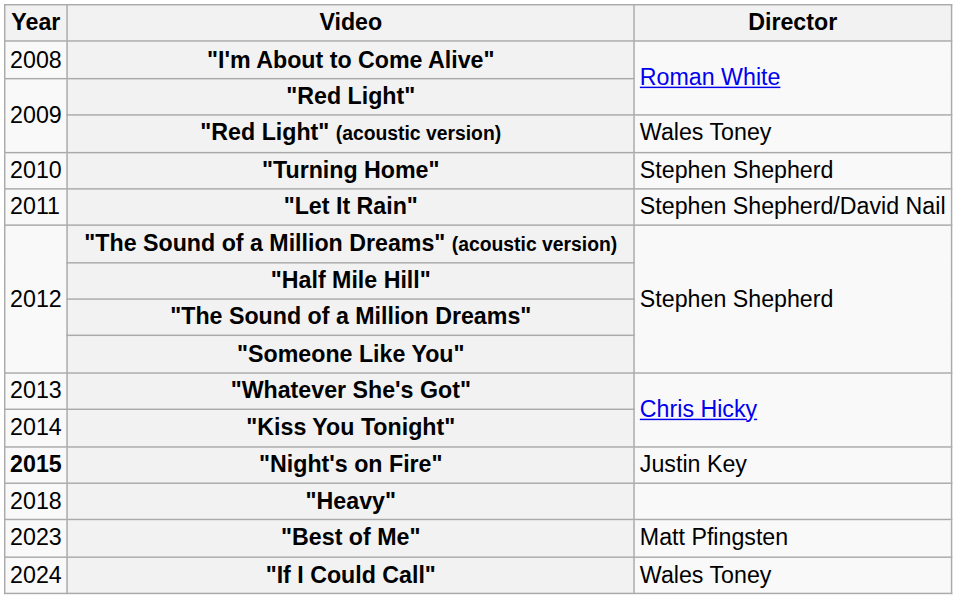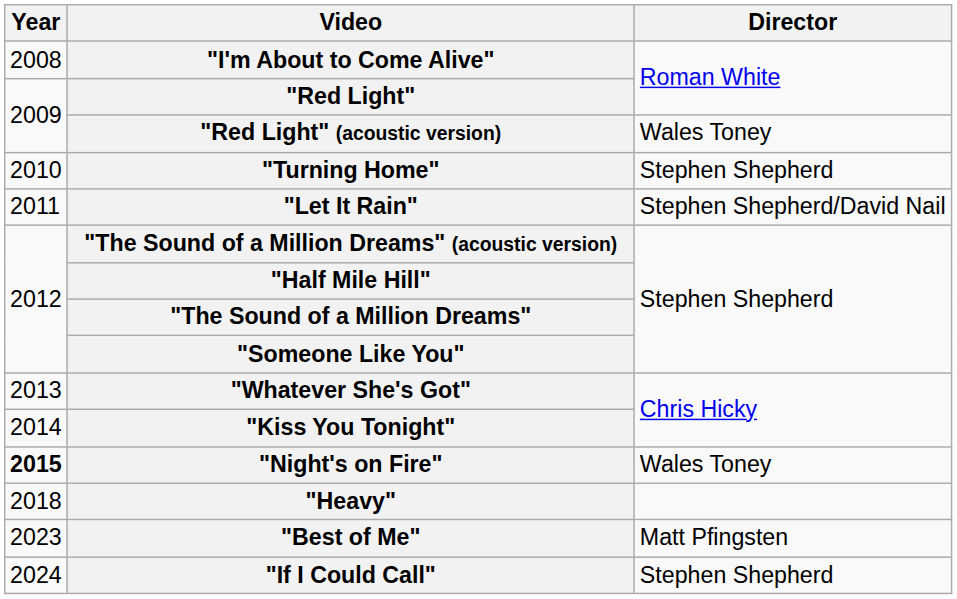"Night's on Fire" | Director: Justin Key -> Wales Toney
"If I Could Call" | Director: Wales Toney -> Stephen Shepherd
